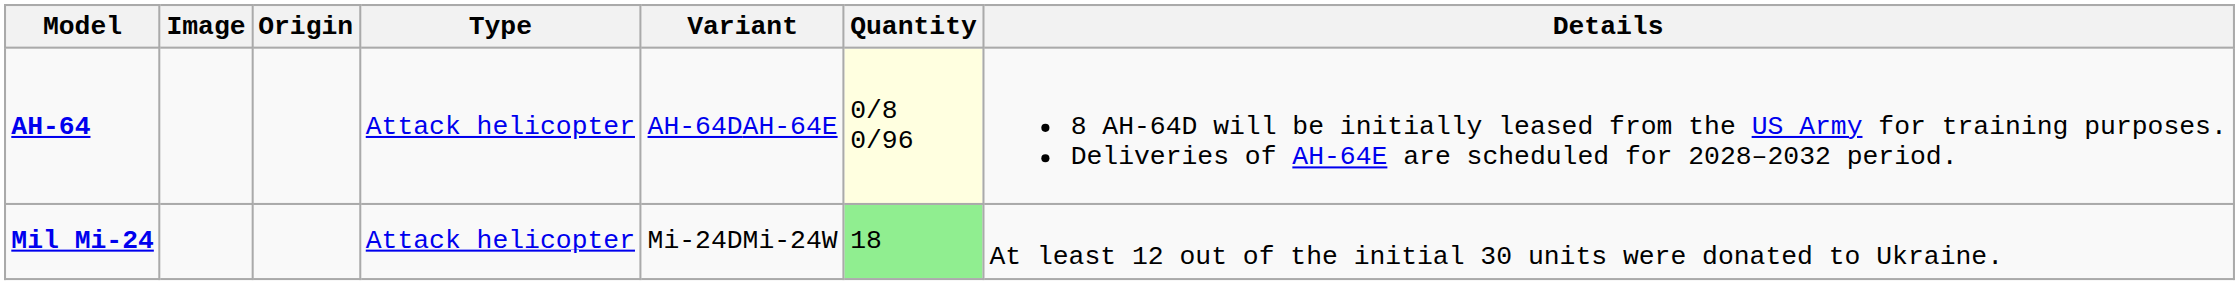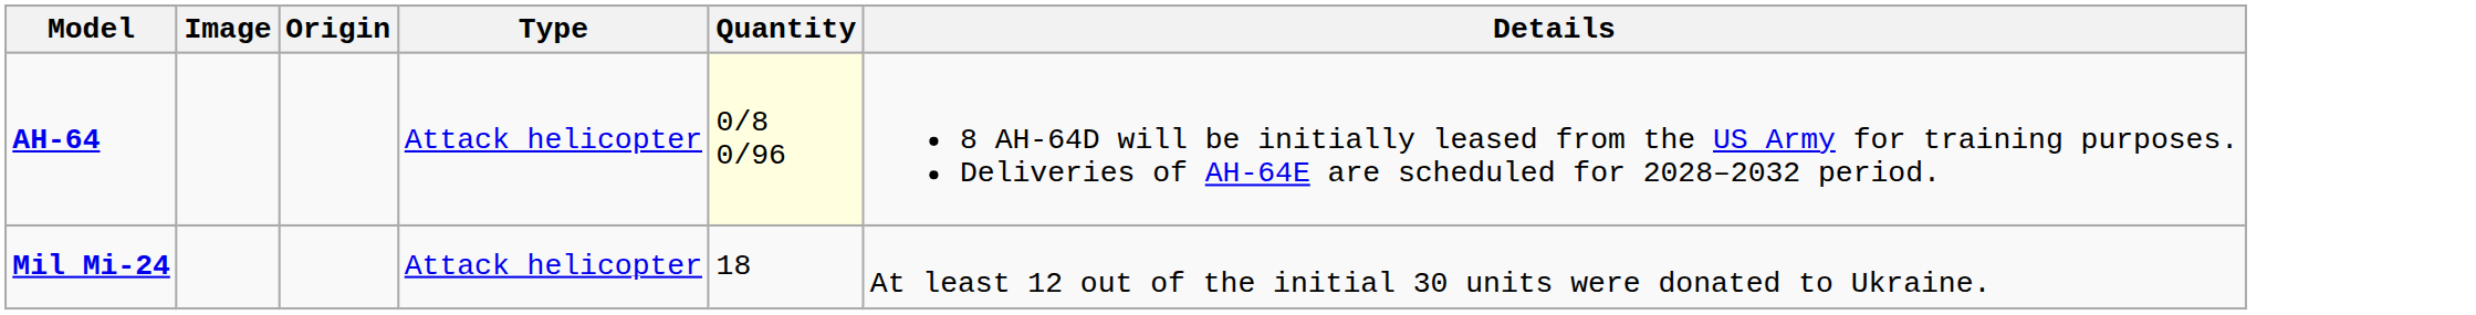- column: Variant | AH-64DAH-64E | Mi-24DMi-24W
Mil Mi-24 | Quantity: lightgreen background -> no background
